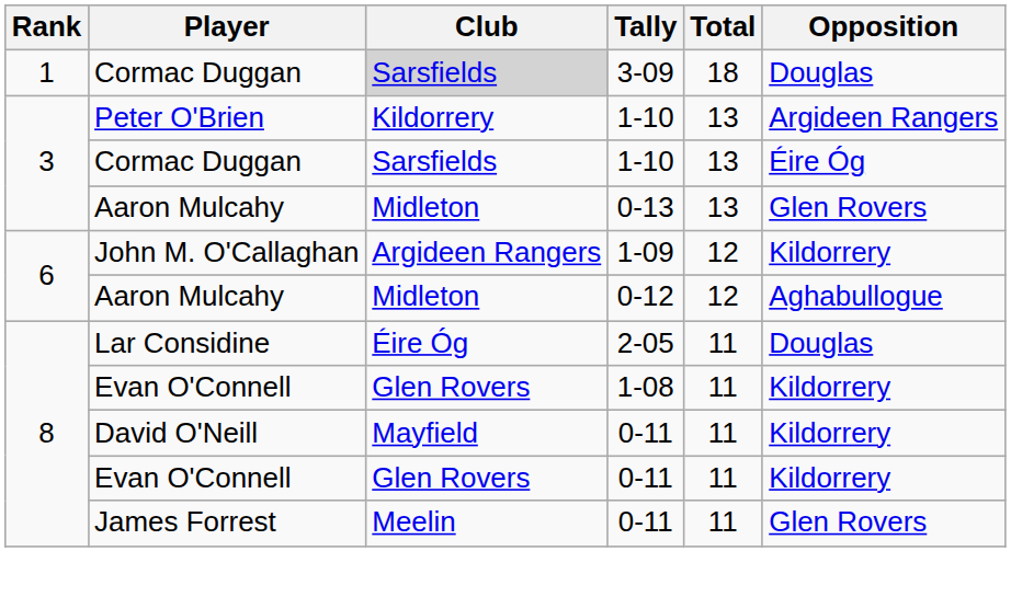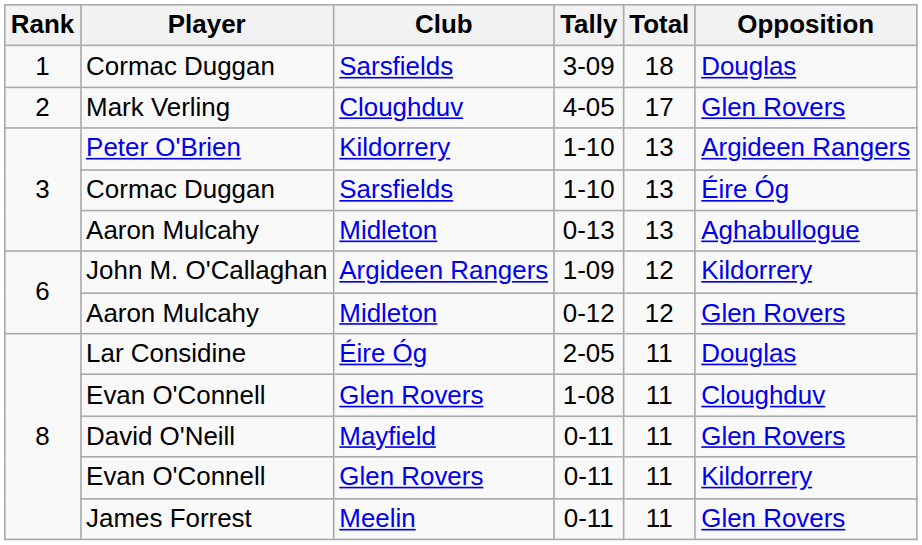Cormac Duggan / 3-09 | Club: lightgrey background -> no background
+ row: 2 | Mark Verling | Cloughduv | 4-05 | 17 | Glen Rovers
Aaron Mulcahy / 0-13 | Opposition: Glen Rovers -> Aghabullogue
Aaron Mulcahy / 0-12 | Opposition: Aghabullogue -> Glen Rovers
Evan O'Connell / 1-08 | Opposition: Kildorrery -> Cloughduv
David O'Neill | Opposition: Kildorrery -> Glen Rovers
